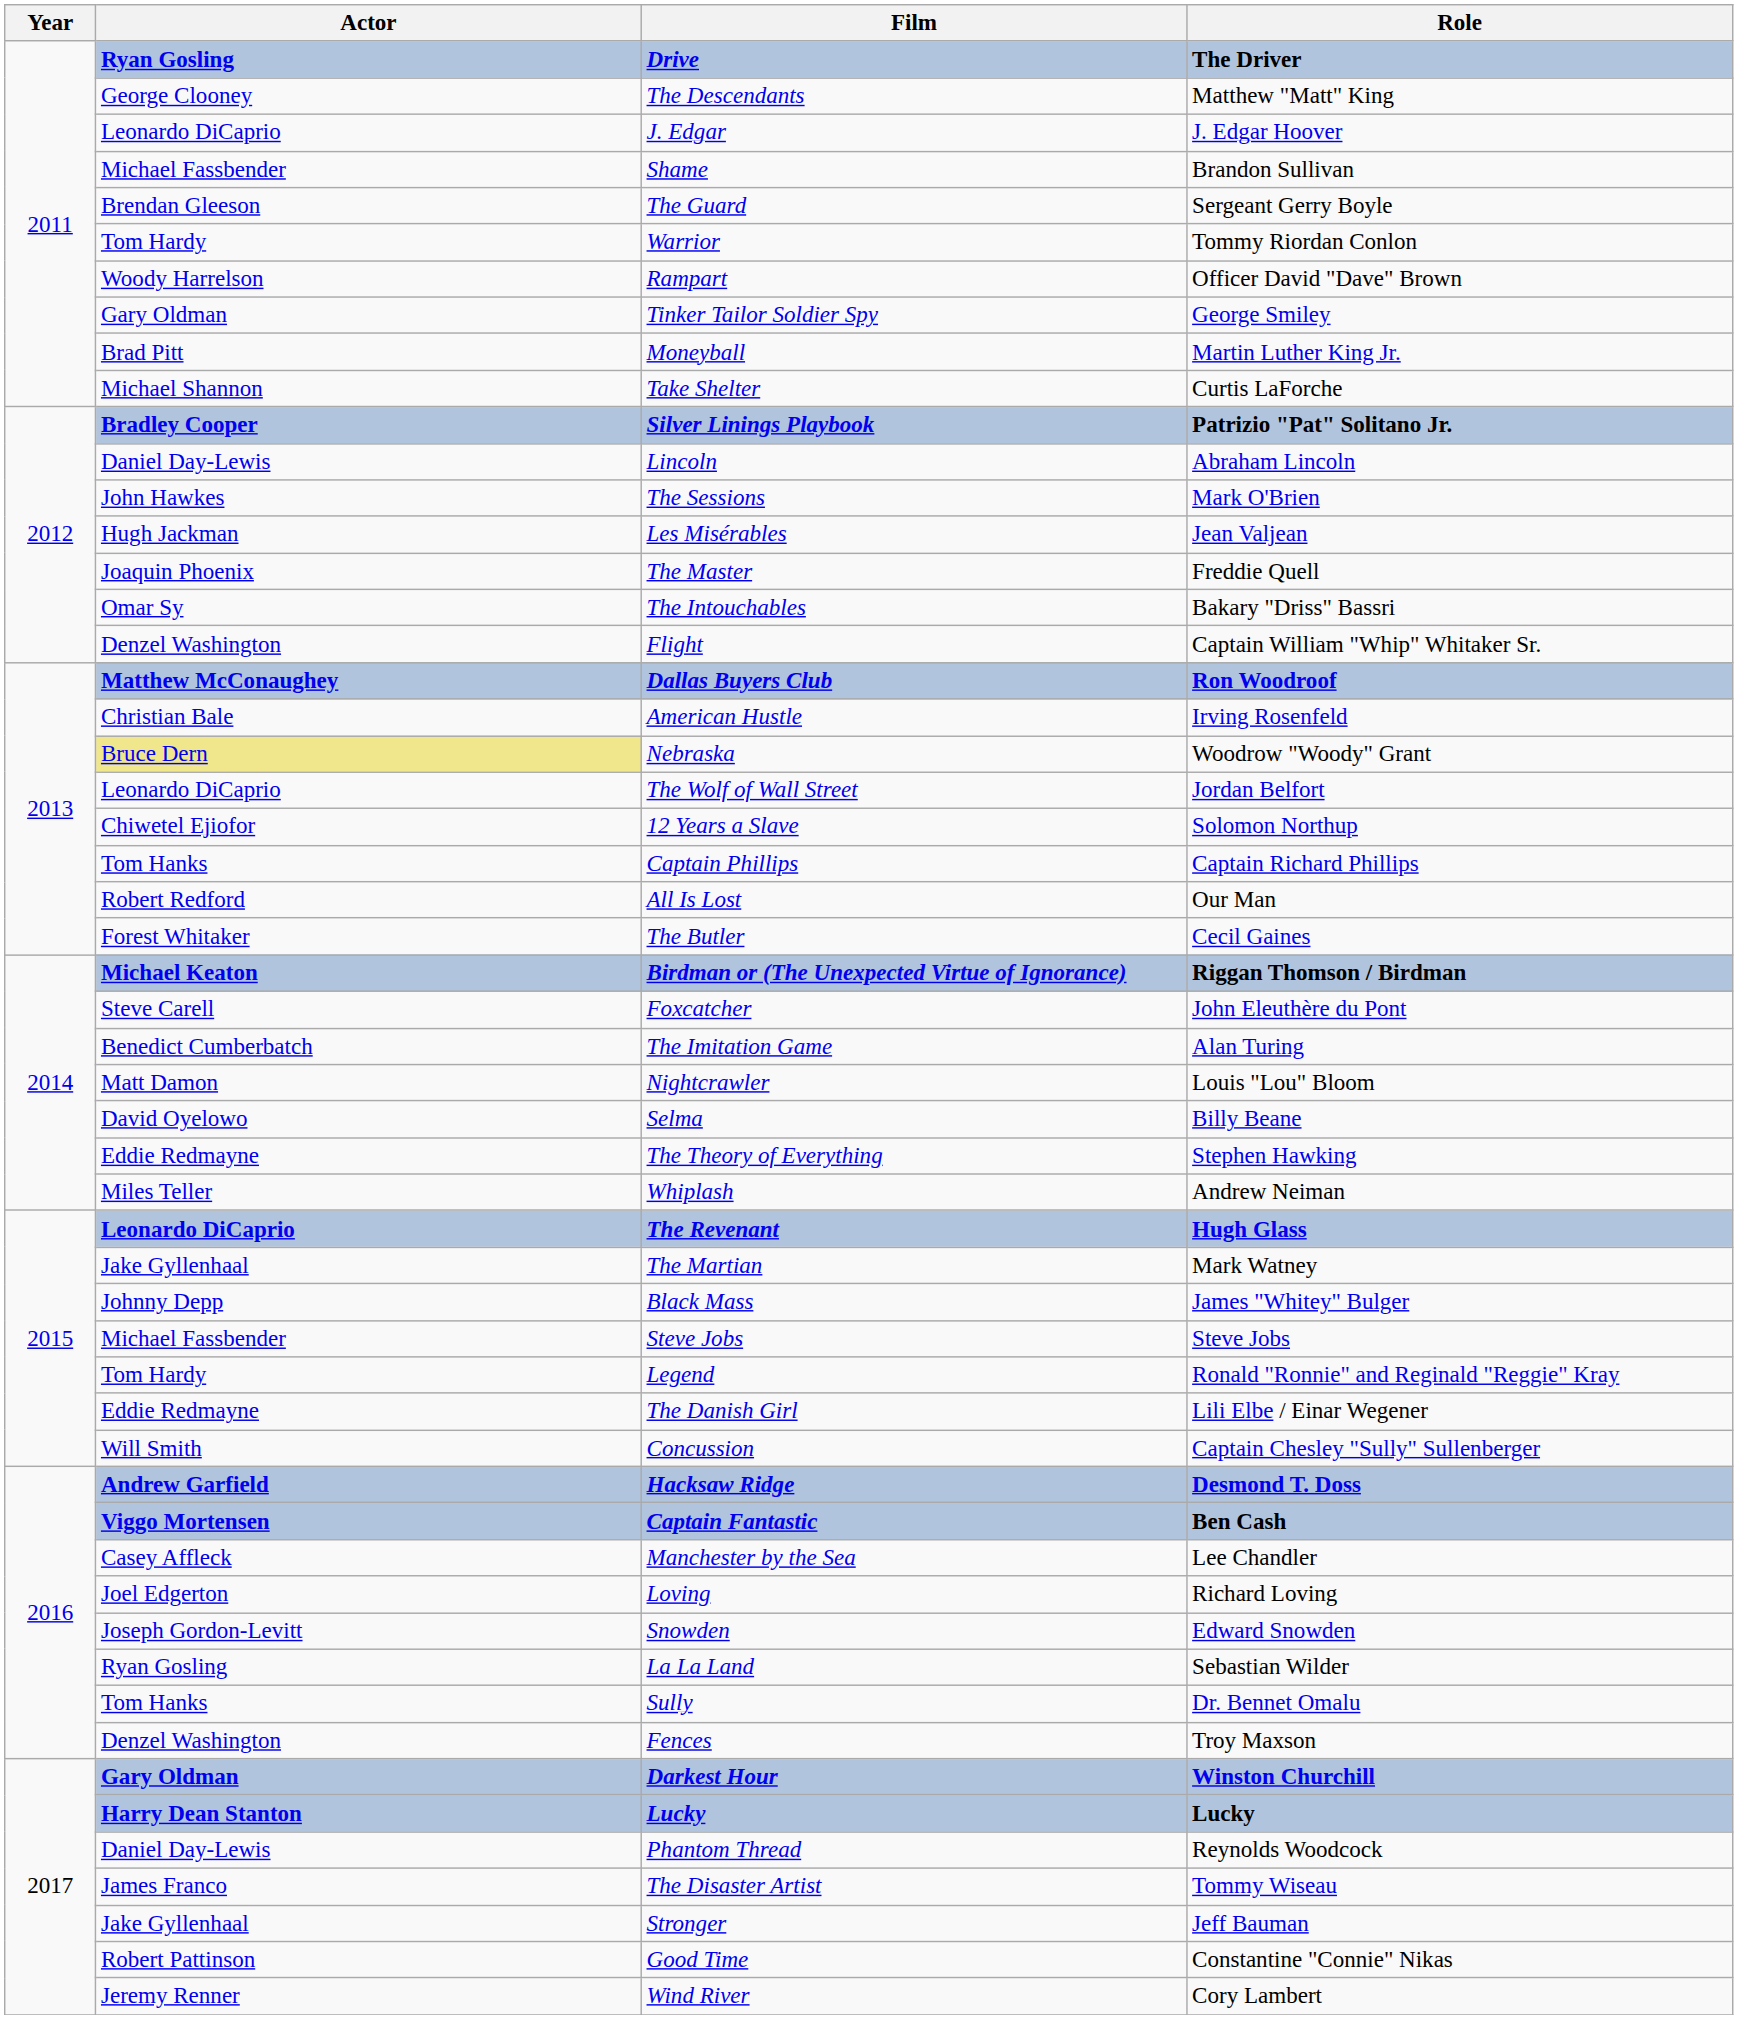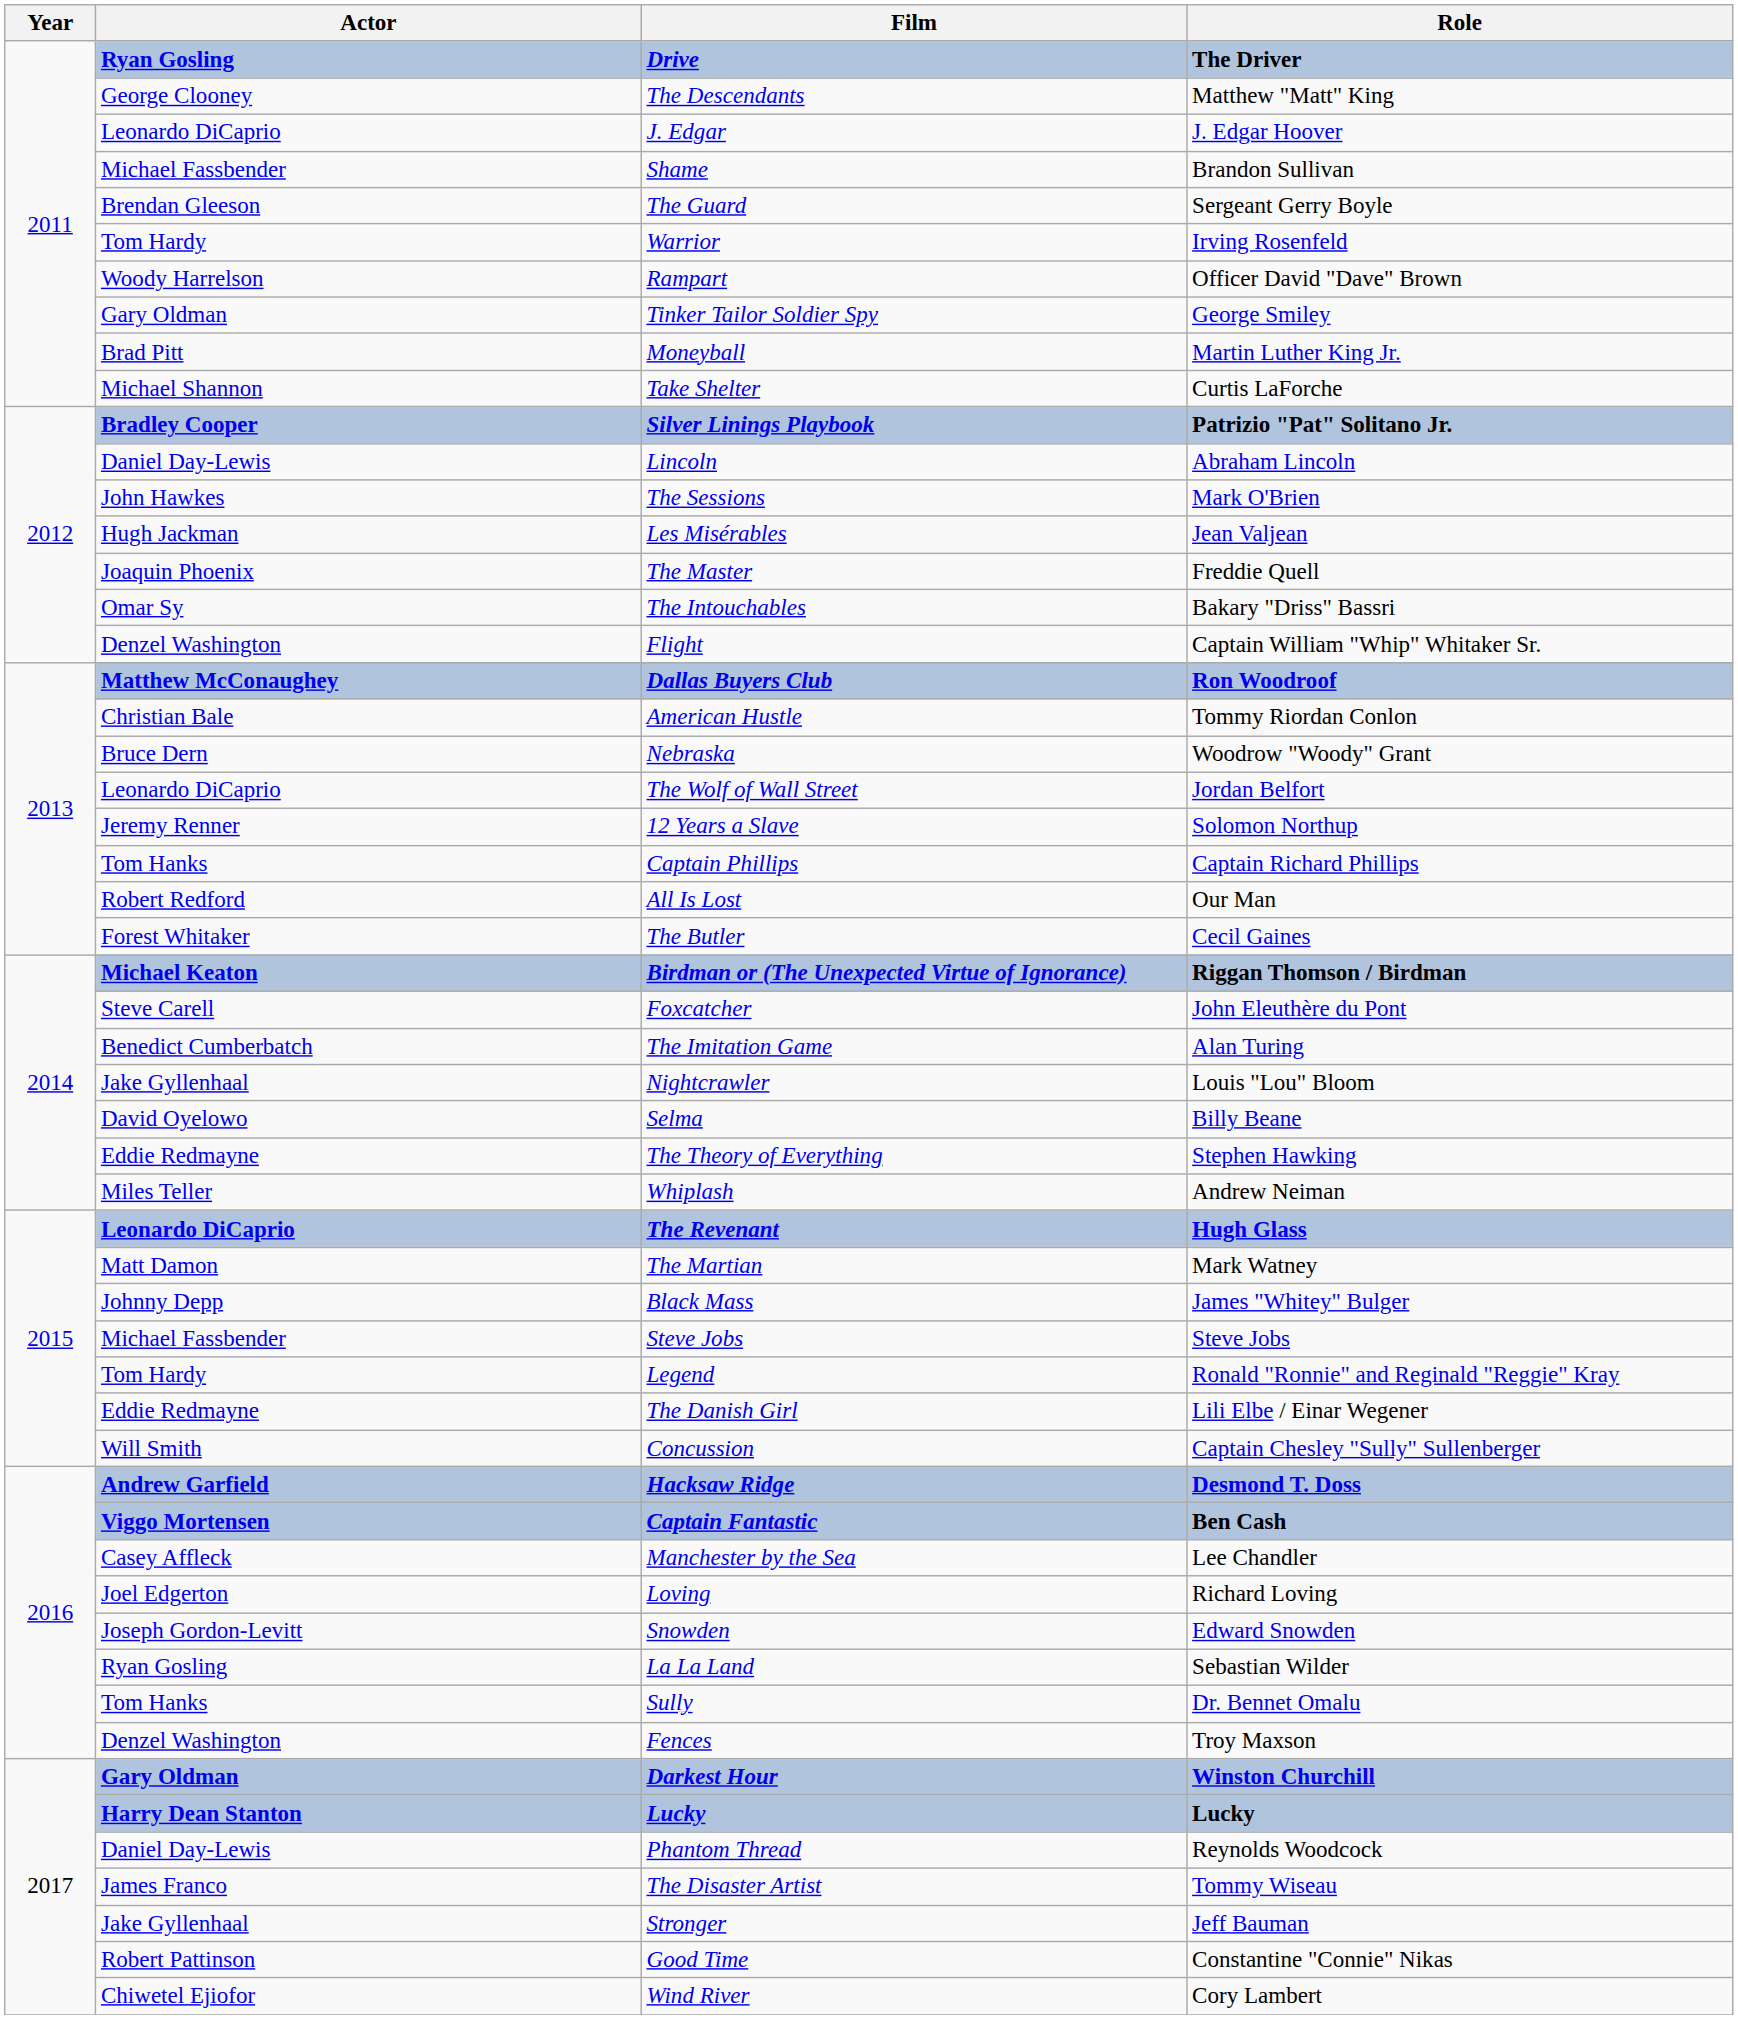Warrior | Role: Tommy Riordan Conlon -> Irving Rosenfeld
American Hustle | Role: Irving Rosenfeld -> Tommy Riordan Conlon
Nebraska | Actor: khaki background -> no background
12 Years a Slave | Actor: Chiwetel Ejiofor -> Jeremy Renner
Nightcrawler | Actor: Matt Damon -> Jake Gyllenhaal
The Martian | Actor: Jake Gyllenhaal -> Matt Damon
Wind River | Actor: Jeremy Renner -> Chiwetel Ejiofor
